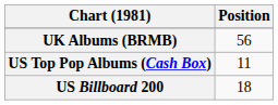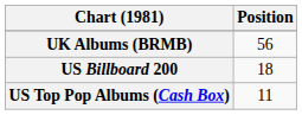rows swapped: US Billboard 200 <-> US Top Pop Albums (Cash Box)
